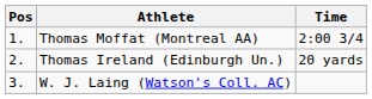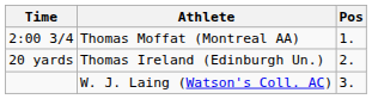columns swapped: Pos <-> Time
